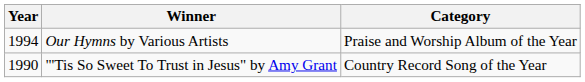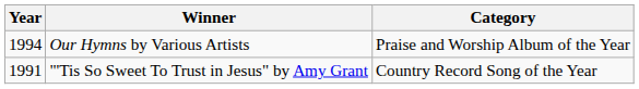"'Tis So Sweet To Trust in Jesus" by Amy Grant | Year: 1990 -> 1991
